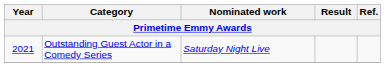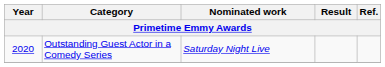Outstanding Guest Actor in a Comedy Series | Year: 2021 -> 2020
